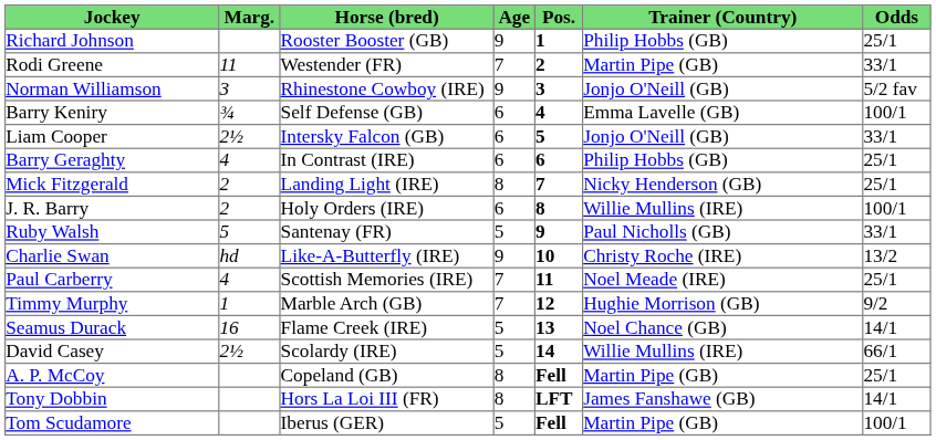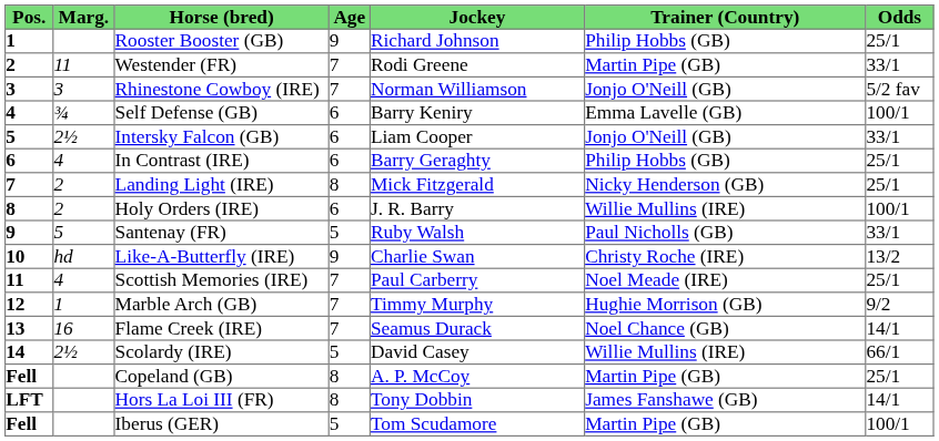columns swapped: Pos. <-> Jockey
Rhinestone Cowboy (IRE) | Age: 9 -> 7
Flame Creek (IRE) | Age: 5 -> 7
